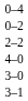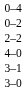rows swapped: 3–0 <-> 3–1
